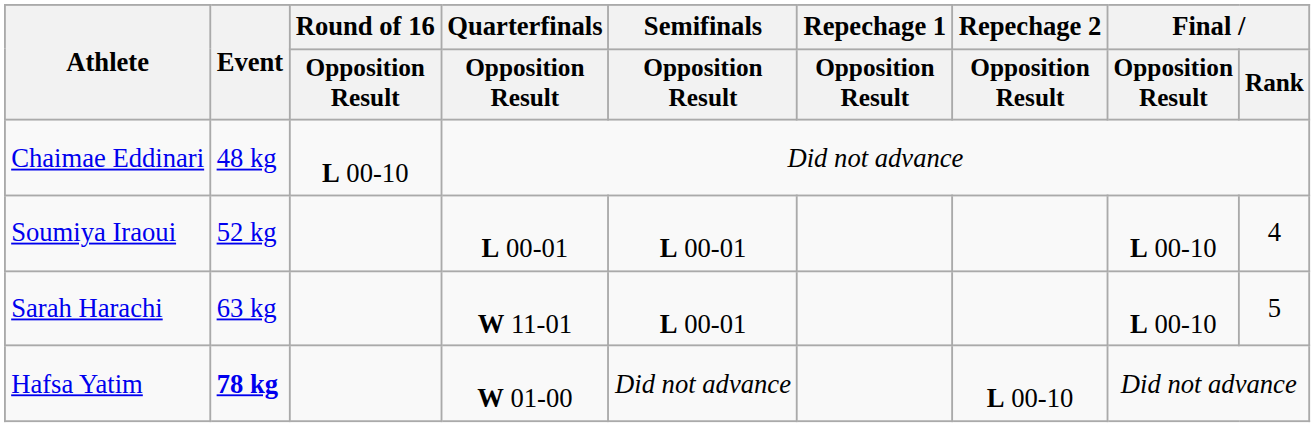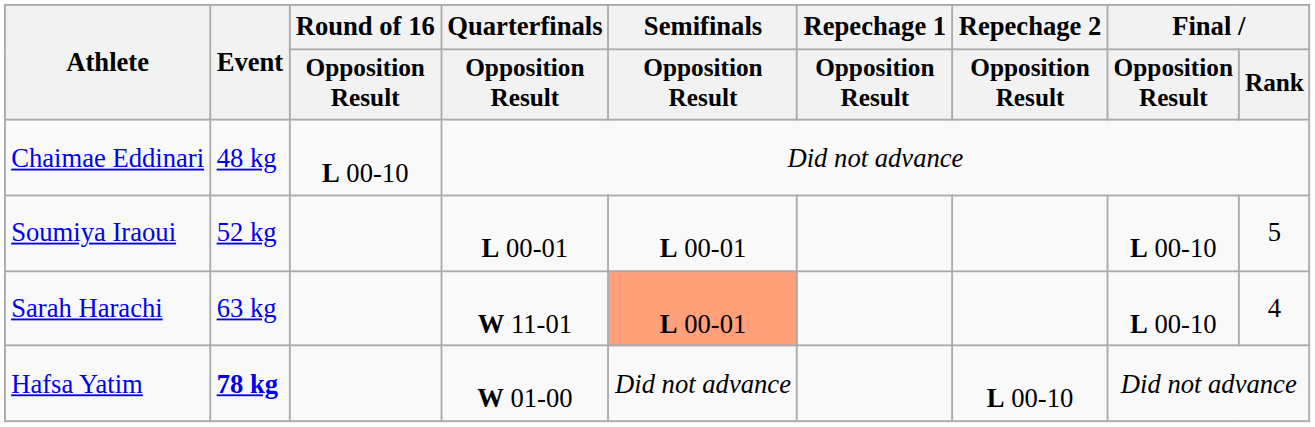Soumiya Iraoui | Final / Rank: 4 -> 5
Sarah Harachi | Semifinals / Opposition Result: no background -> lightsalmon background
Sarah Harachi | Final / Rank: 5 -> 4
